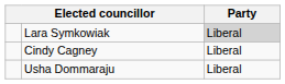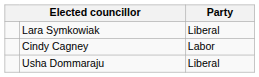Lara Symkowiak | Party: lightgrey background -> no background
Cindy Cagney | Party: Liberal -> Labor
